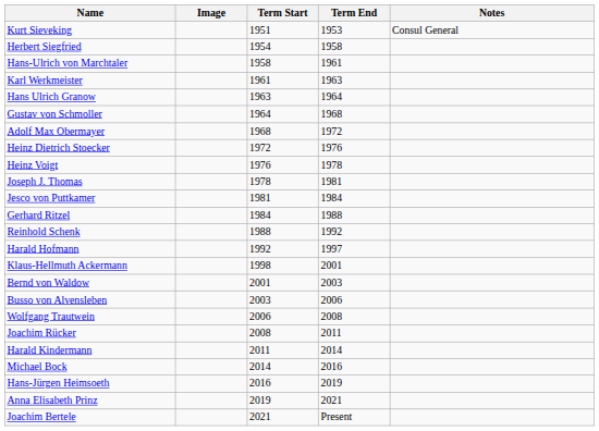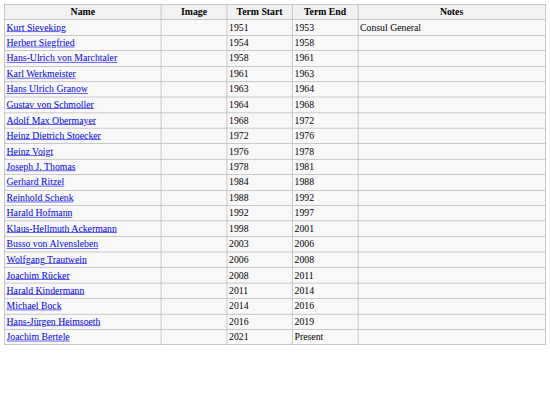- row: Jesco von Puttkamer | 1981 | 1984
- row: Bernd von Waldow | 2001 | 2003
- row: Anna Elisabeth Prinz | 2019 | 2021
